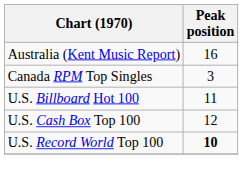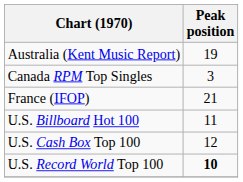Australia (Kent Music Report) | Peak position: 16 -> 19
+ row: France (IFOP) | 21
